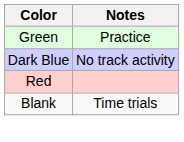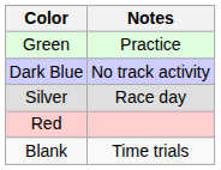+ row: Silver | Race day
